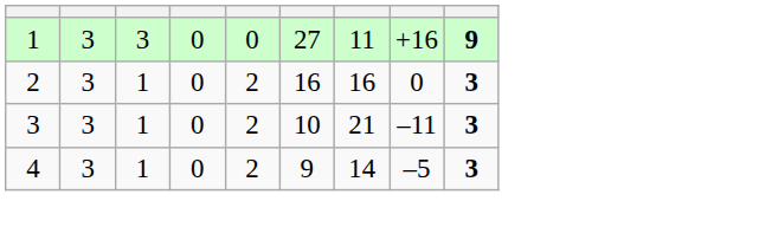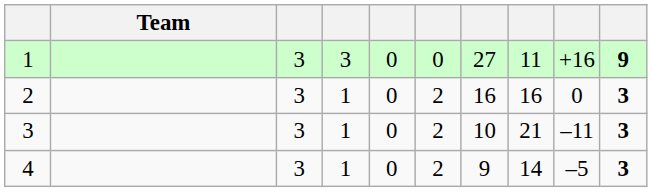+ column: Team
